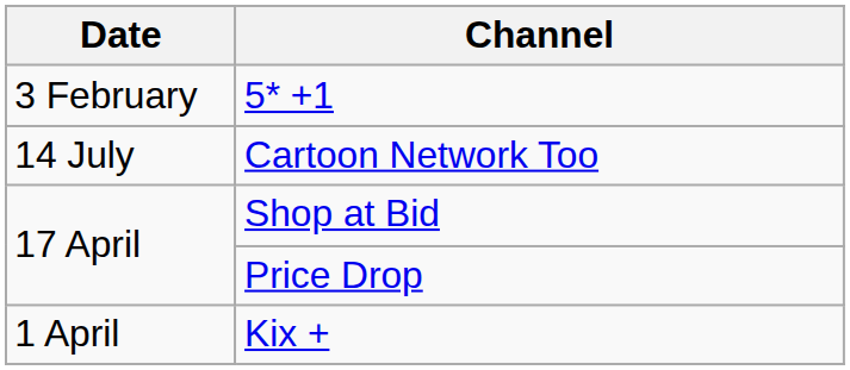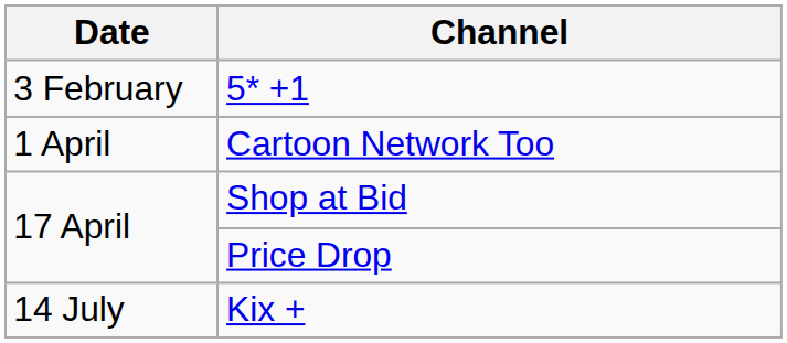Cartoon Network Too | Date: 14 July -> 1 April
Kix + | Date: 1 April -> 14 July
